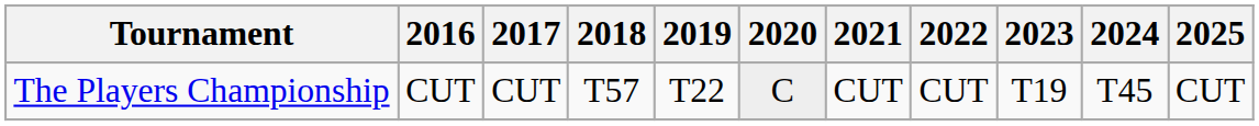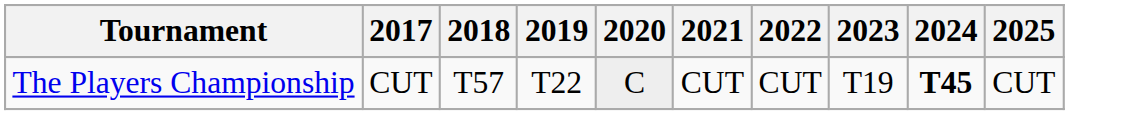- column: 2016 | CUT
The Players Championship | 2024: normal -> bold
